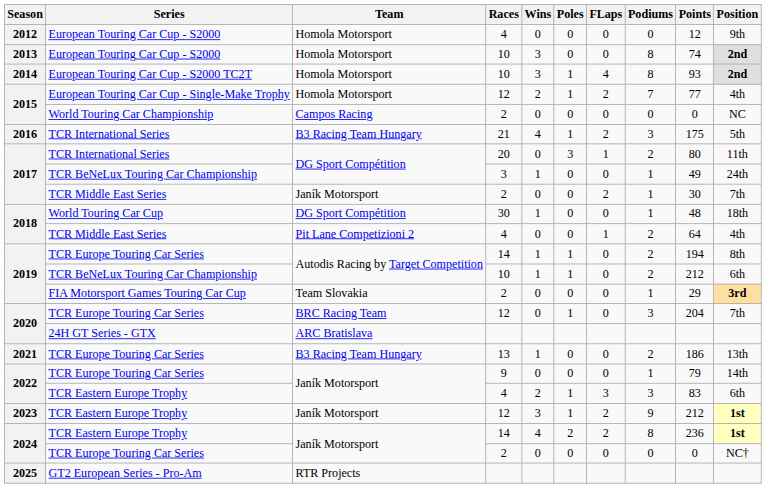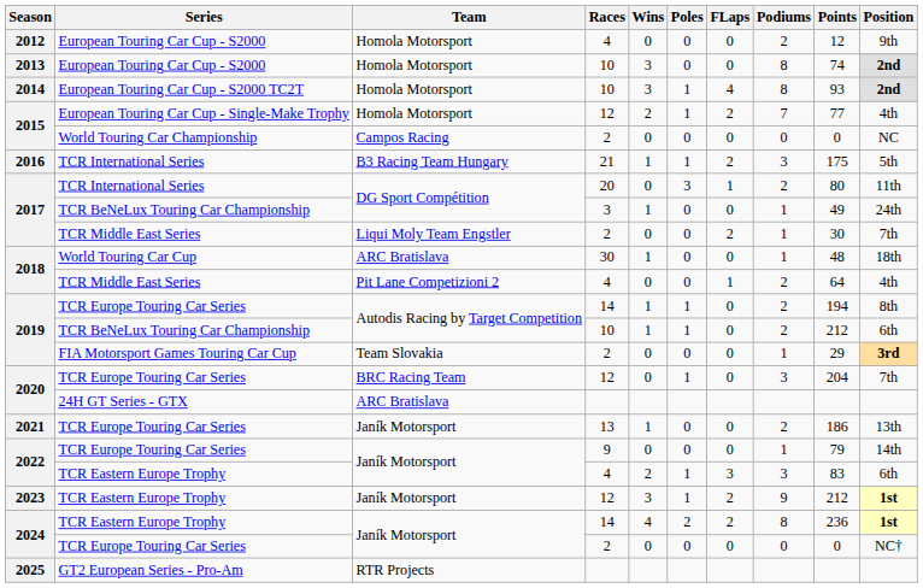2012 | Podiums: 0 -> 2
2016 | Wins: 4 -> 1
2017 / TCR Middle East Series | Team: Janík Motorsport -> Liqui Moly Team Engstler
2018 / World Touring Car Cup | Team: DG Sport Compétition -> ARC Bratislava
2021 | Team: B3 Racing Team Hungary -> Janík Motorsport
